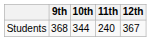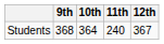Students | 10th: 344 -> 364
